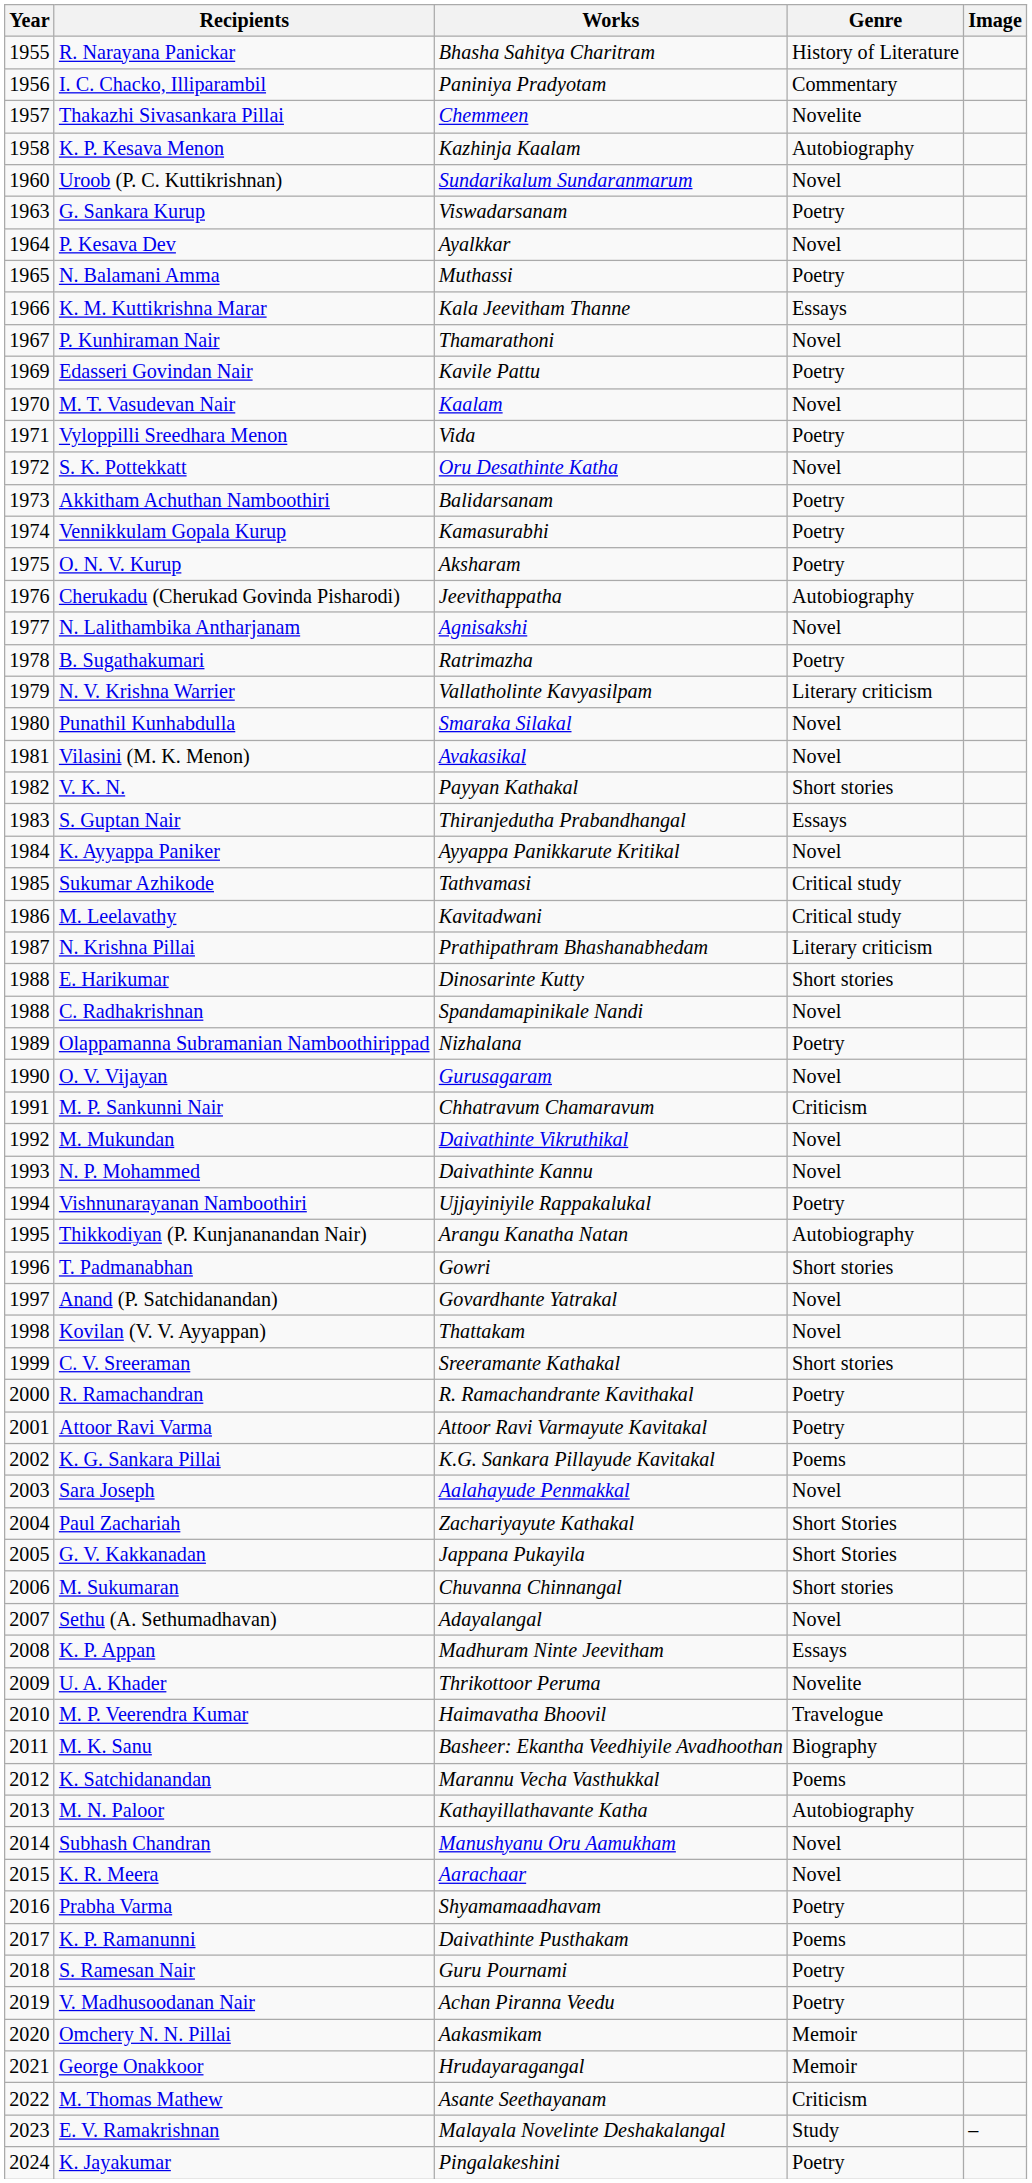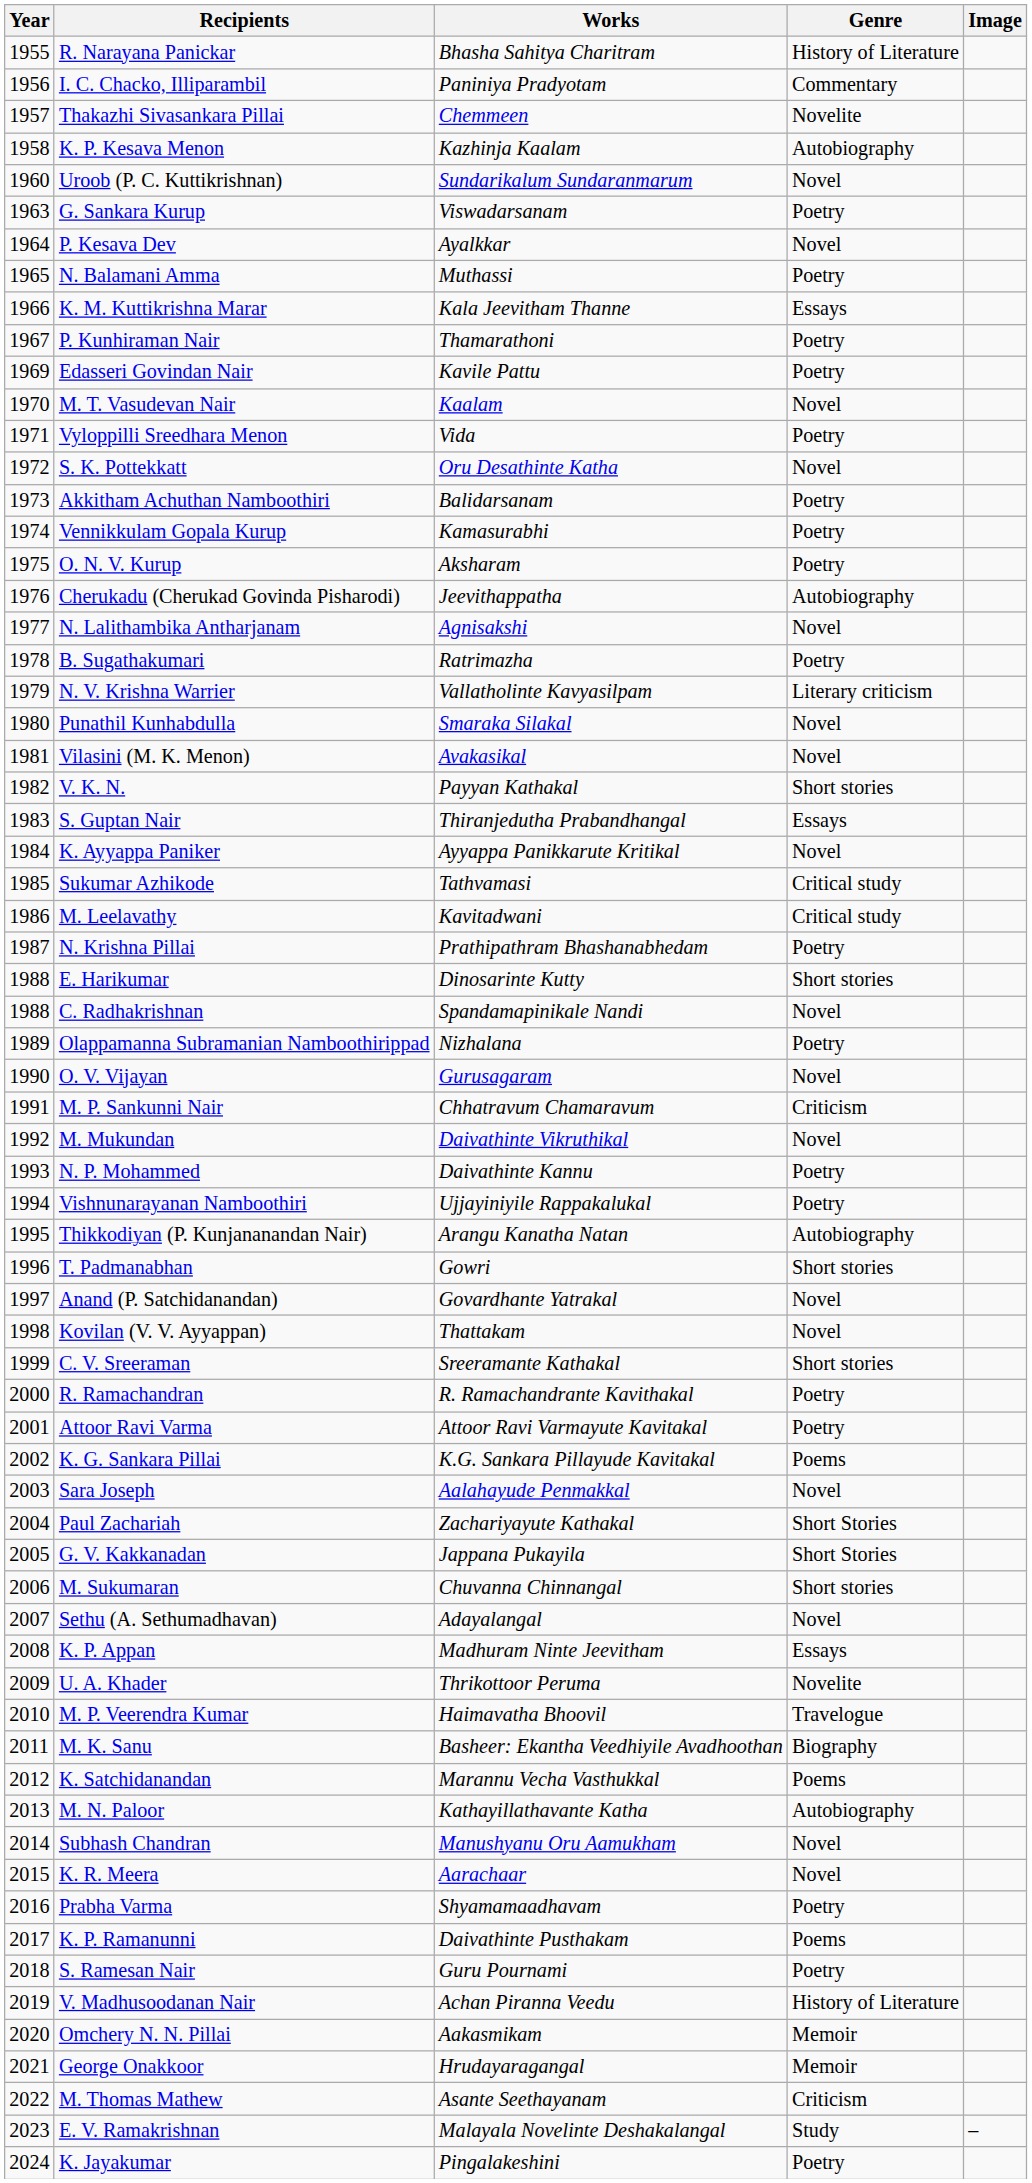P. Kunhiraman Nair | Genre: Novel -> Poetry
N. Krishna Pillai | Genre: Literary criticism -> Poetry
N. P. Mohammed | Genre: Novel -> Poetry
V. Madhusoodanan Nair | Genre: Poetry -> History of Literature
